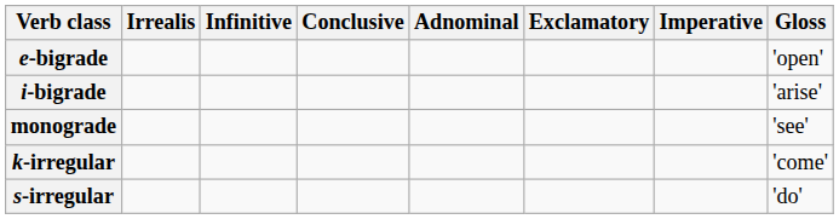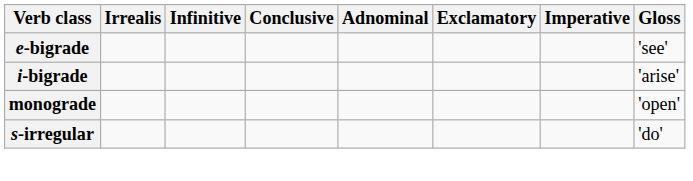e-bigrade | Gloss: 'open' -> 'see'
monograde | Gloss: 'see' -> 'open'
- row: k-irregular | 'come'
